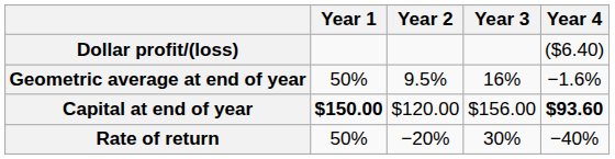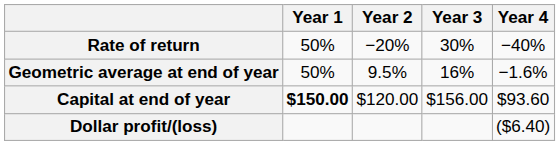rows swapped: Rate of return <-> Dollar profit/(loss)
Capital at end of year | Year 4: bold -> normal
